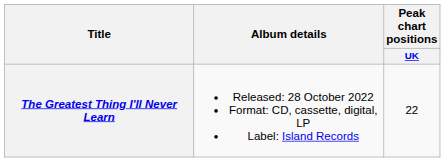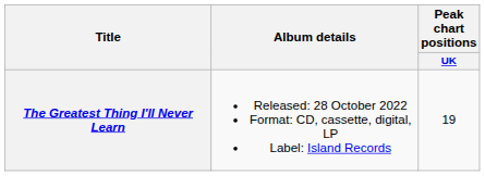The Greatest Thing I'll Never Learn | Peak chart positions / UK: 22 -> 19
